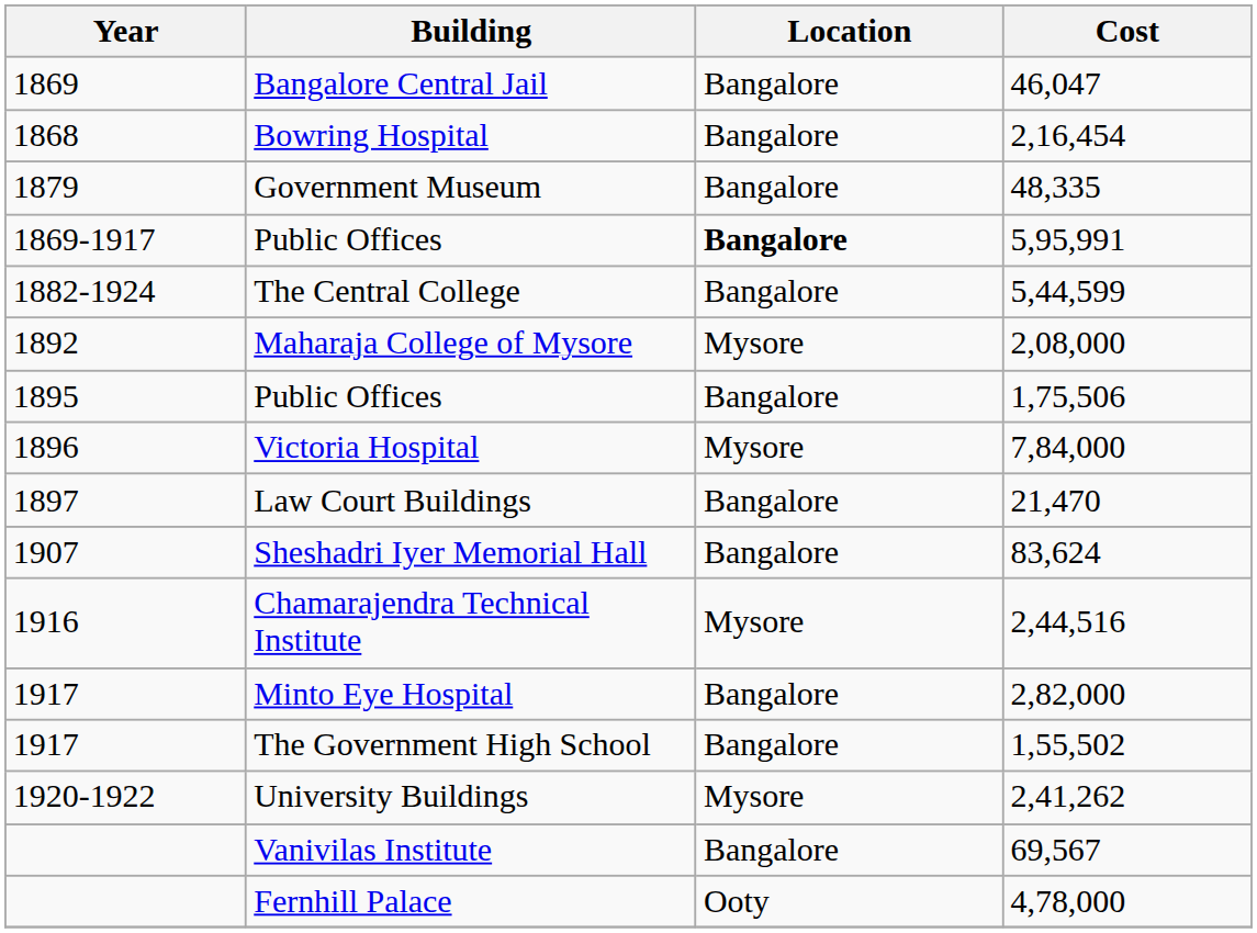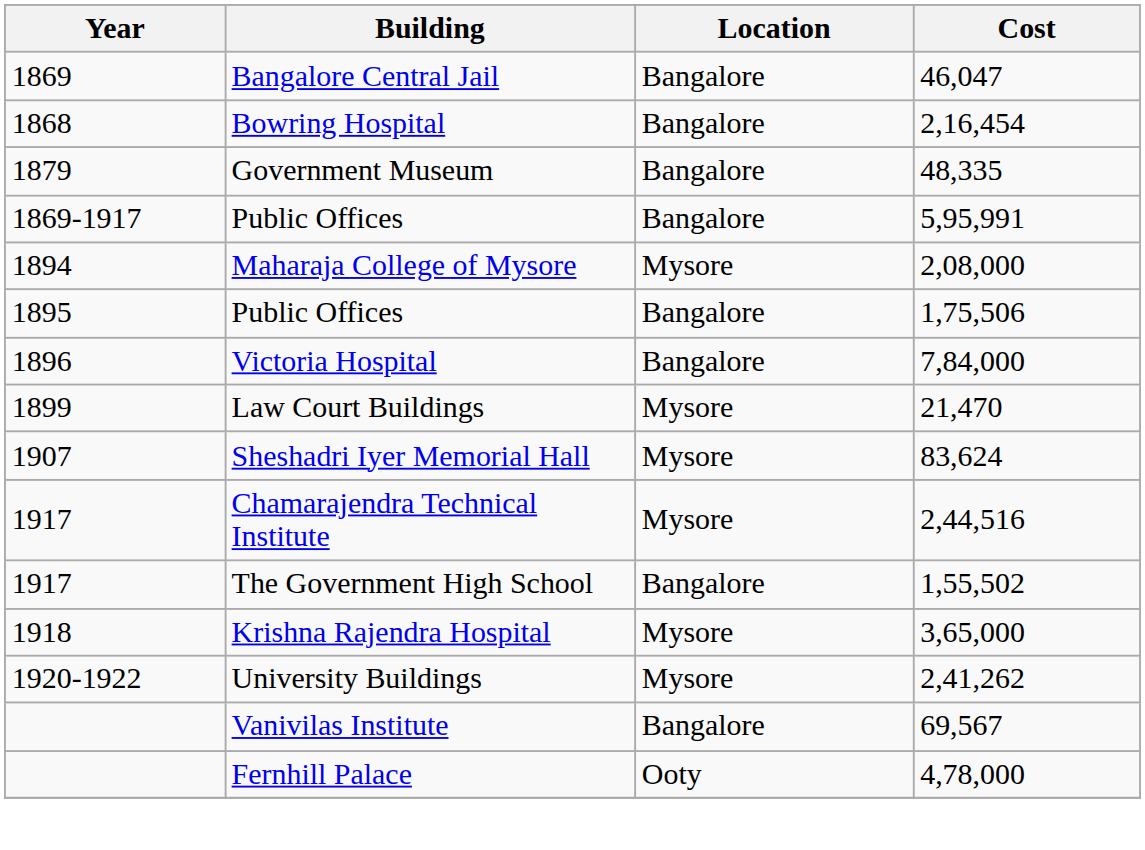Public Offices / 5,95,991 | Location: bold -> normal
- row: 1882-1924 | The Central College | Bangalore | 5,44,599
Maharaja College of Mysore | Year: 1892 -> 1894
Victoria Hospital | Location: Mysore -> Bangalore
Law Court Buildings | Year: 1897 -> 1899
Law Court Buildings | Location: Bangalore -> Mysore
Sheshadri Iyer Memorial Hall | Location: Bangalore -> Mysore
Chamarajendra Technical Institute | Year: 1916 -> 1917
- row: 1917 | Minto Eye Hospital | Bangalore | 2,82,000
+ row: 1918 | Krishna Rajendra Hospital | Mysore | 3,65,000
